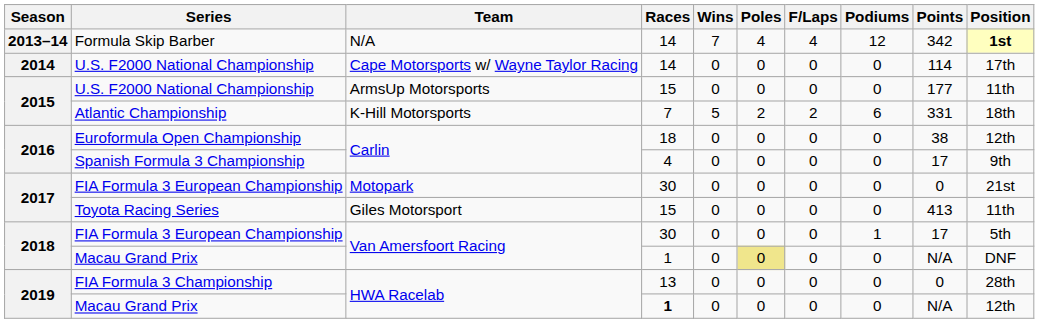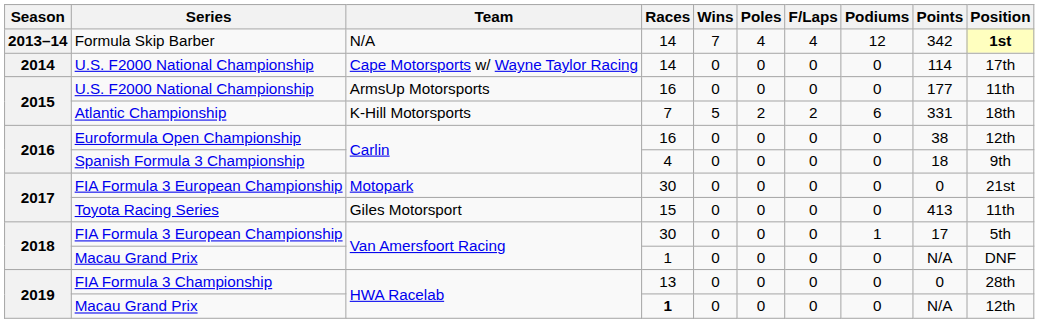U.S. F2000 National Championship / ArmsUp Motorsports | Races: 15 -> 16
Euroformula Open Championship | Races: 18 -> 16
Spanish Formula 3 Championship | Points: 17 -> 18
Macau Grand Prix / Van Amersfoort Racing | Poles: khaki background -> no background
